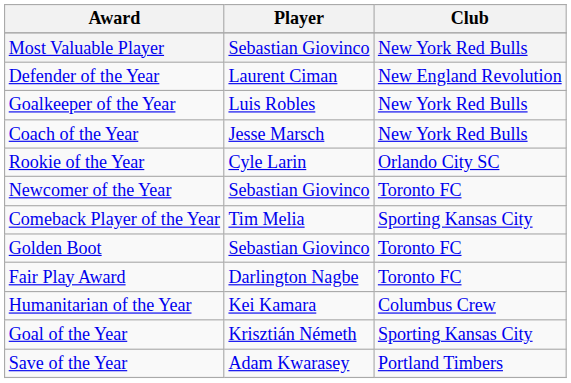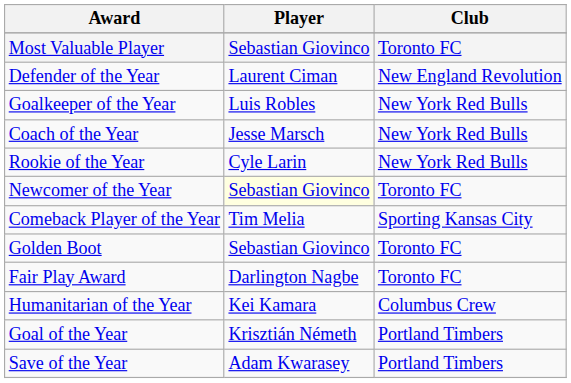Most Valuable Player | Club: New York Red Bulls -> Toronto FC
Rookie of the Year | Club: Orlando City SC -> New York Red Bulls
Newcomer of the Year | Player: no background -> lightyellow background
Goal of the Year | Club: Sporting Kansas City -> Portland Timbers
